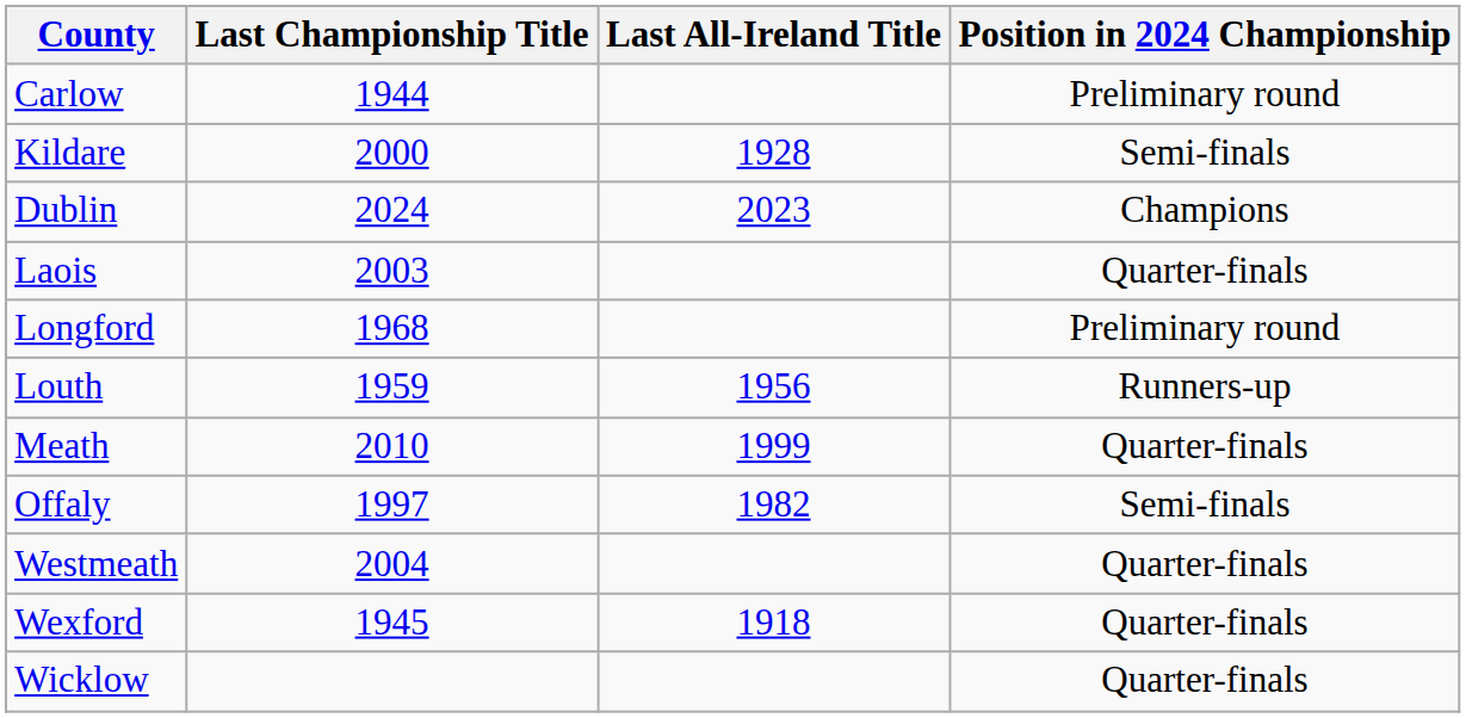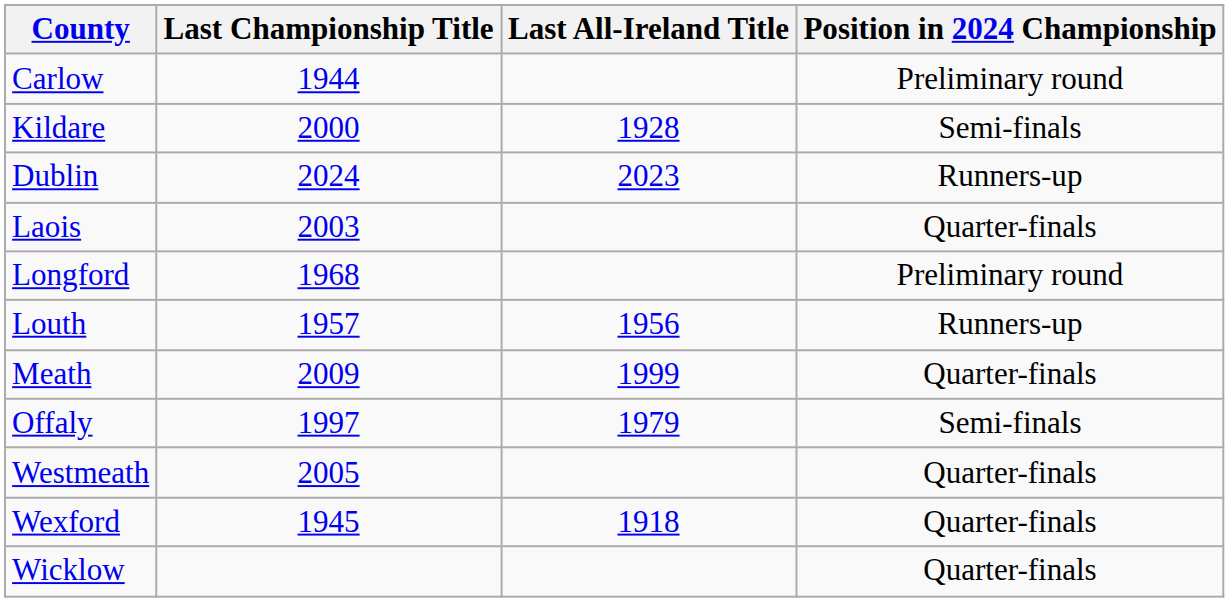Dublin | Position in 2024 Championship: Champions -> Runners-up
Louth | Last Championship Title: 1959 -> 1957
Meath | Last Championship Title: 2010 -> 2009
Offaly | Last All-Ireland Title: 1982 -> 1979
Westmeath | Last Championship Title: 2004 -> 2005
